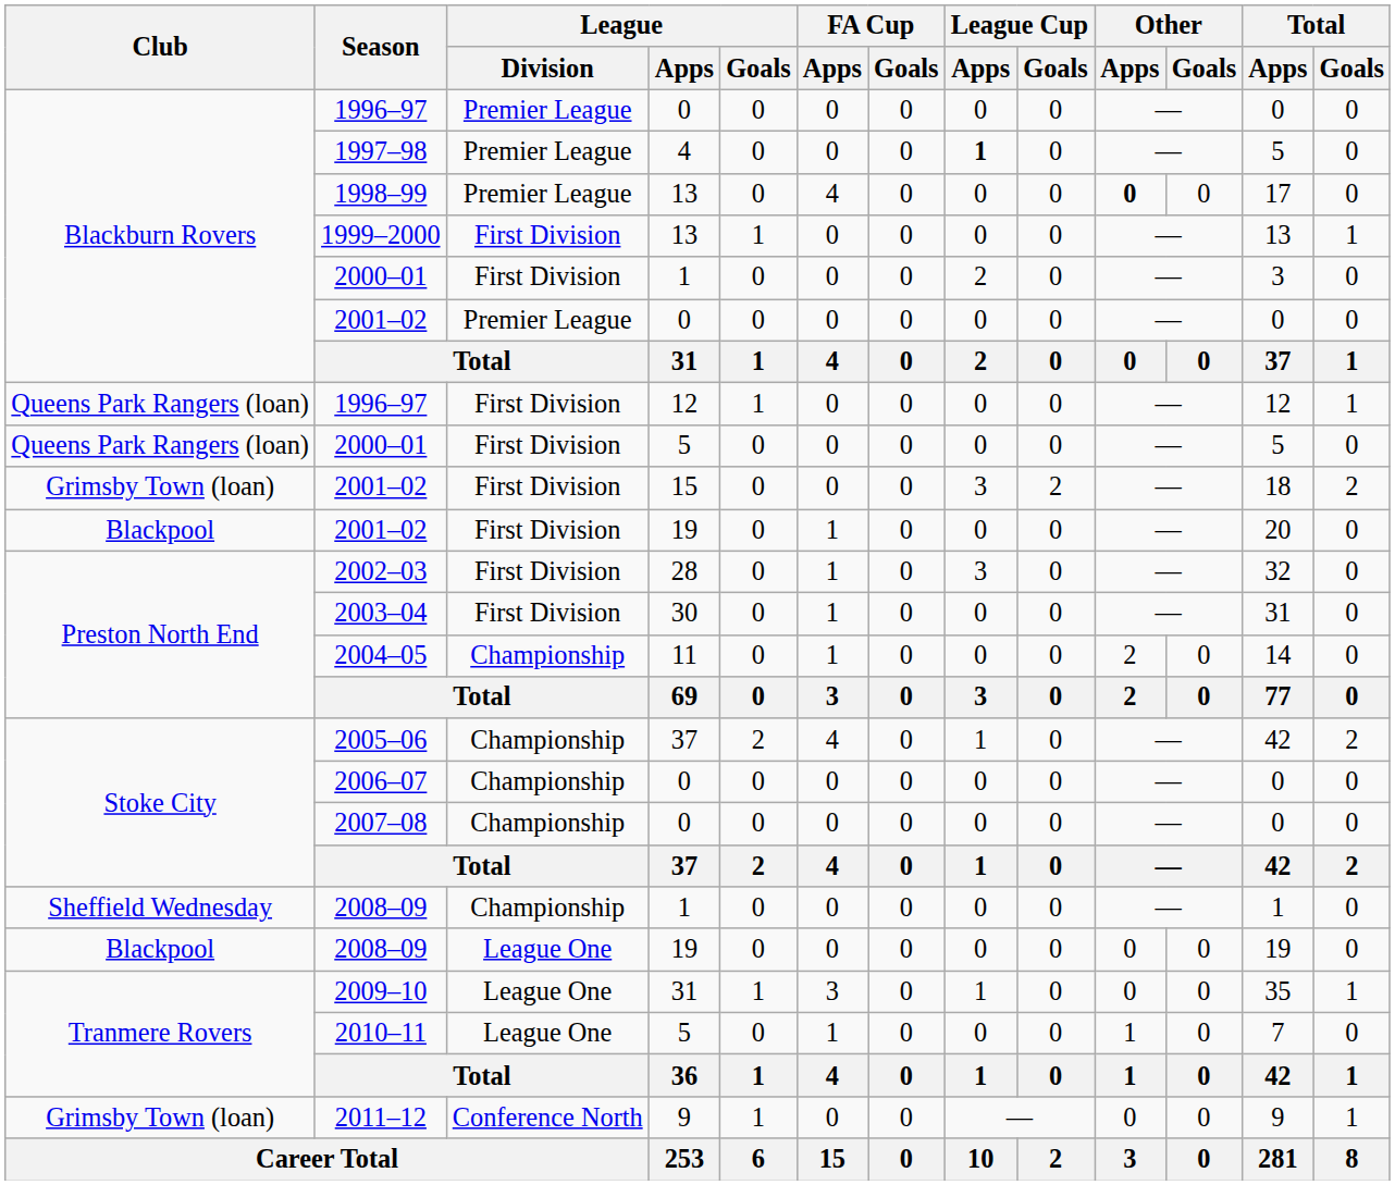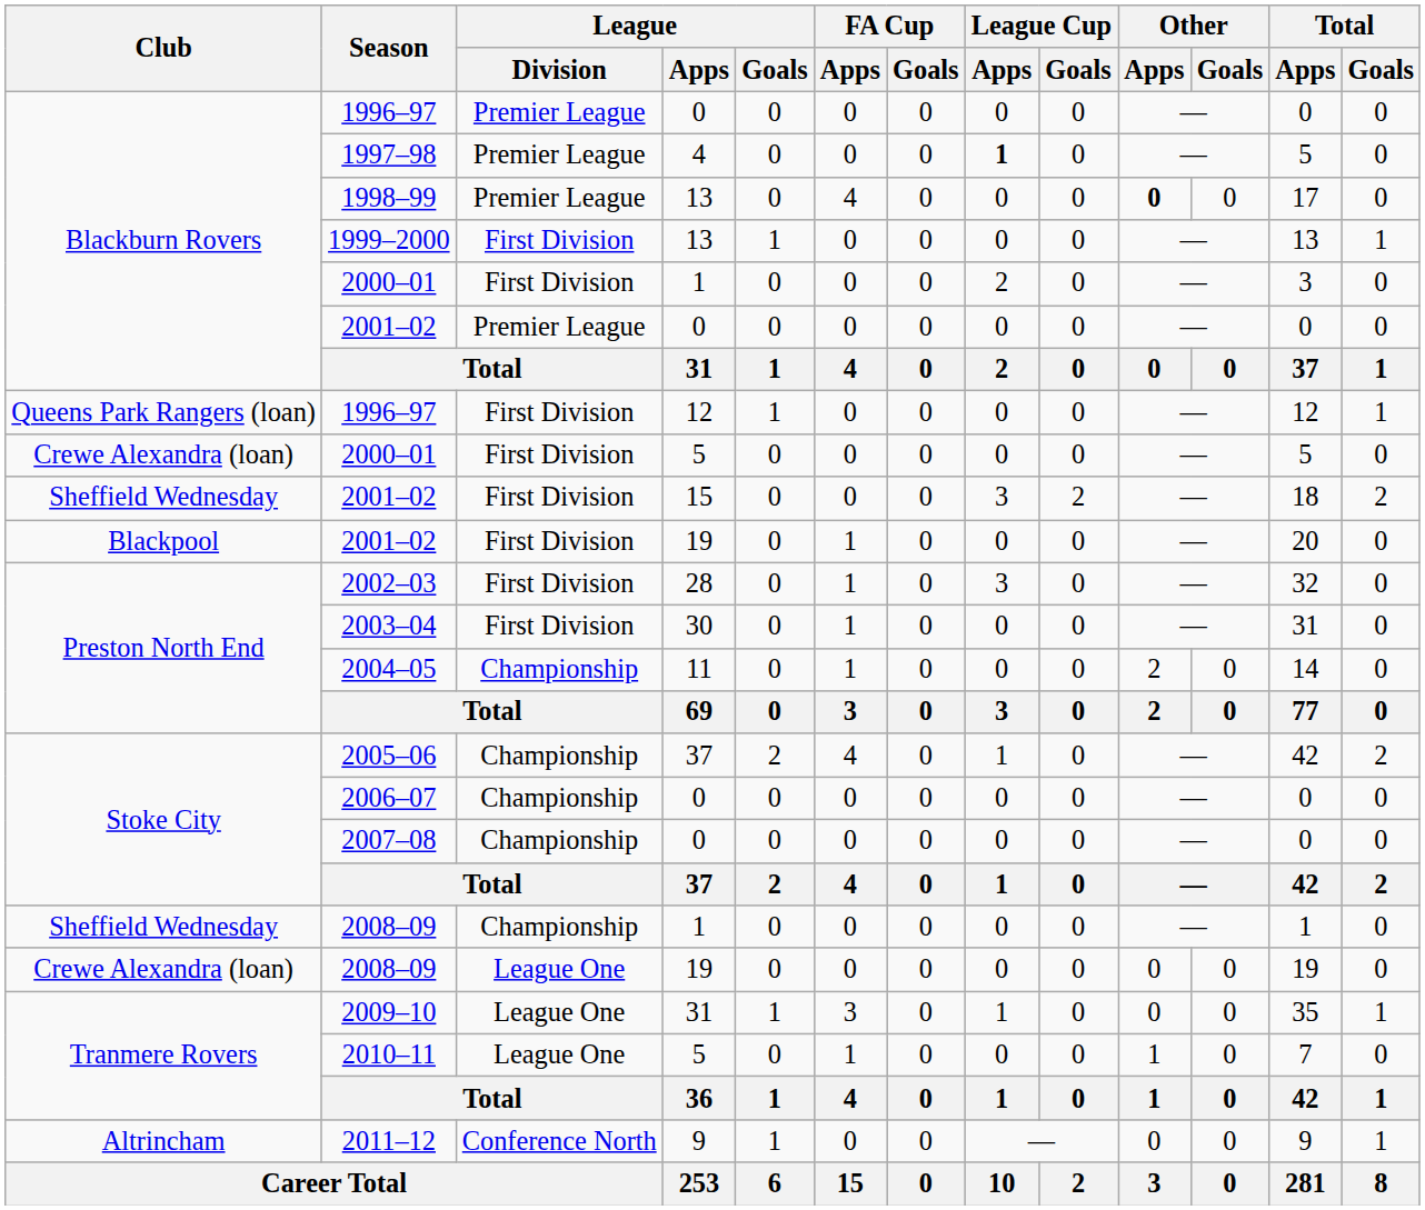2000–01 / 5 | Club: Queens Park Rangers (loan) -> Crewe Alexandra (loan)
2001–02 / 15 | Club: Grimsby Town (loan) -> Sheffield Wednesday
2008–09 / 19 | Club: Blackpool -> Crewe Alexandra (loan)
2011–12 | Club: Grimsby Town (loan) -> Altrincham
